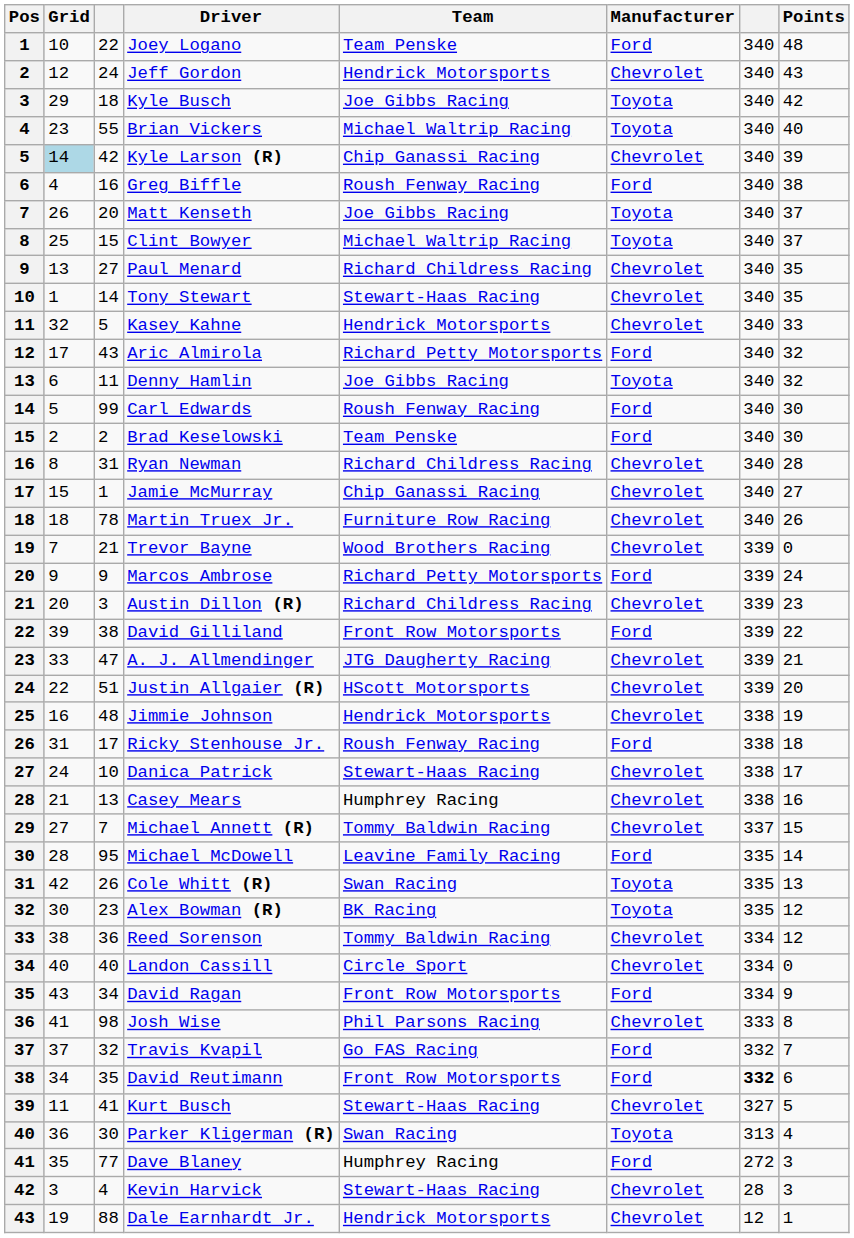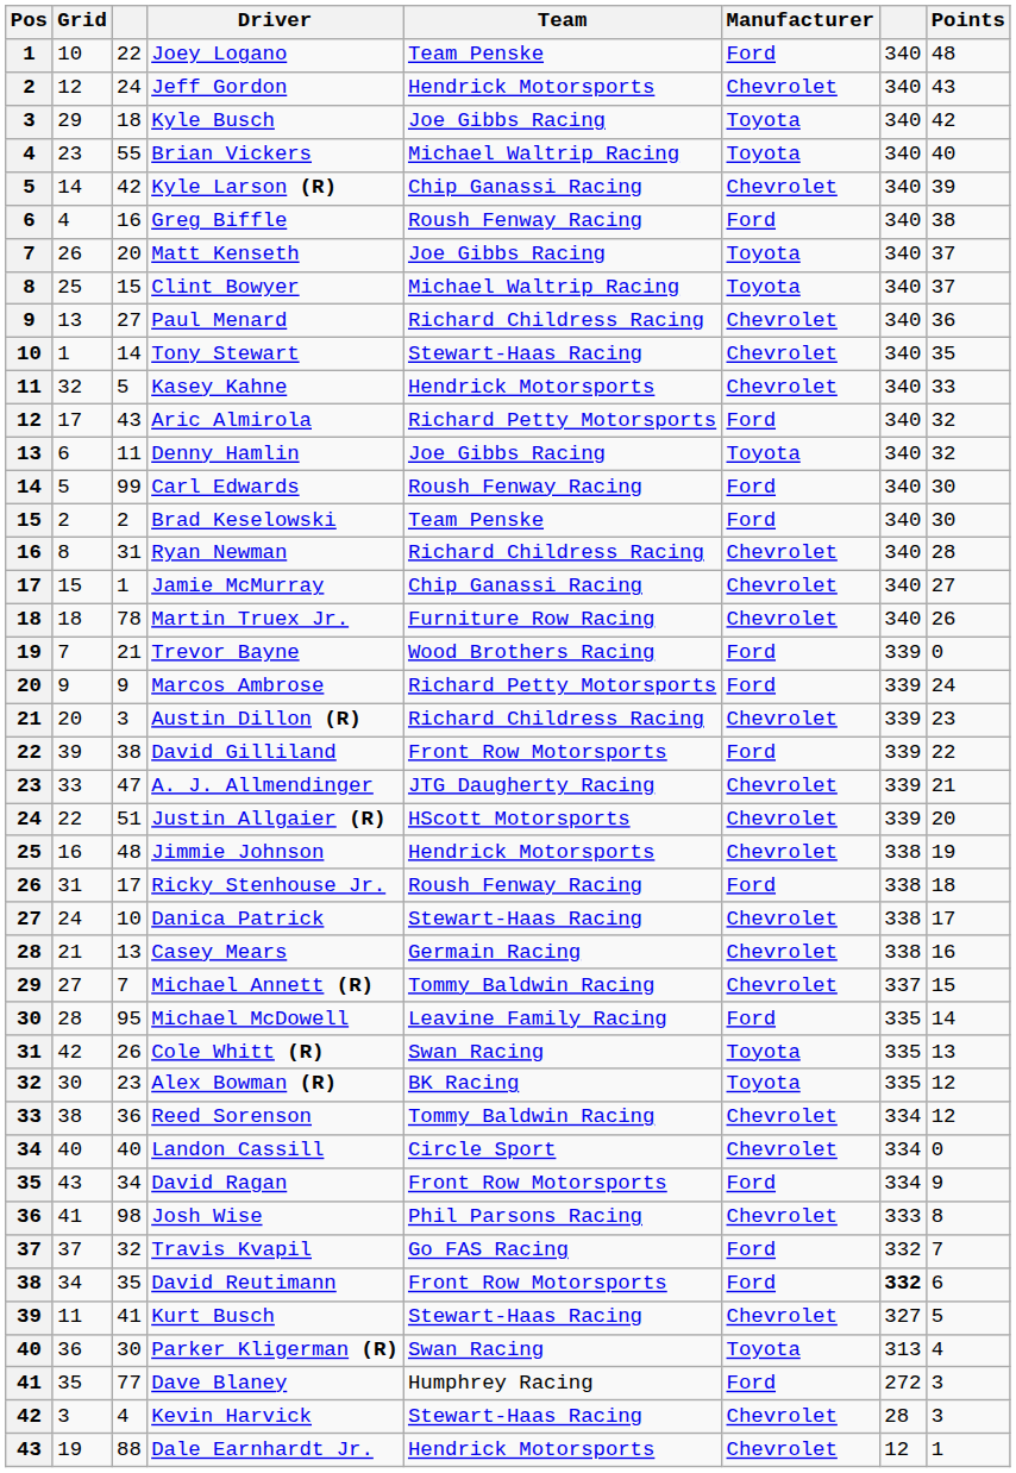Kyle Larson (R) | Grid: lightblue background -> no background
Paul Menard | Points: 35 -> 36
Trevor Bayne | Manufacturer: Chevrolet -> Ford
Casey Mears | Team: Humphrey Racing -> Germain Racing
